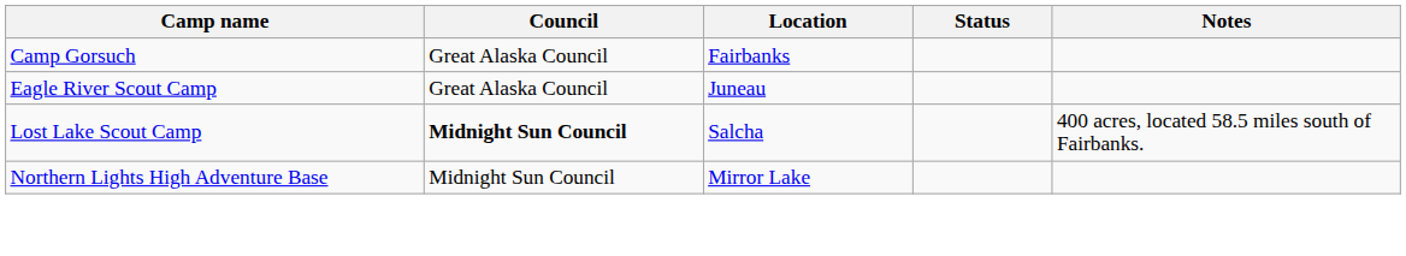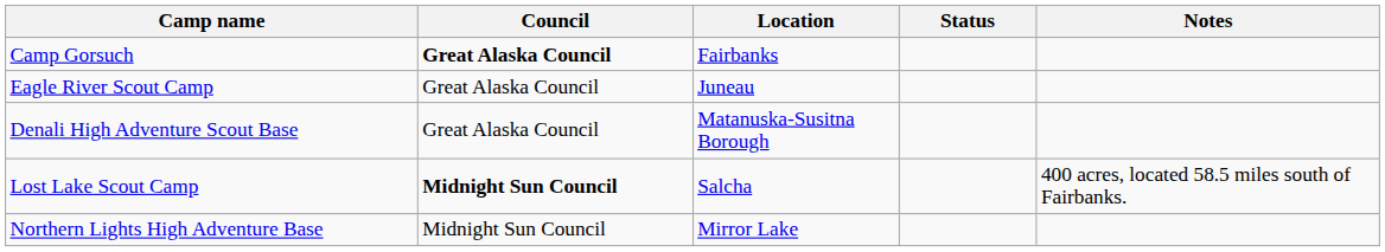Camp Gorsuch | Council: normal -> bold
+ row: Denali High Adventure Scout Base | Great Alaska Council | Matanuska-Susitna Borough
